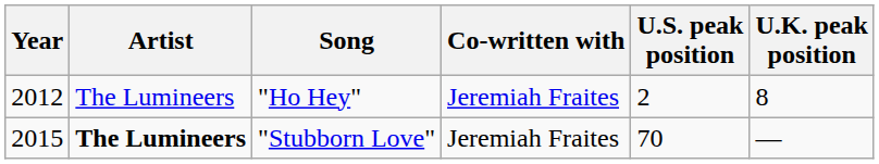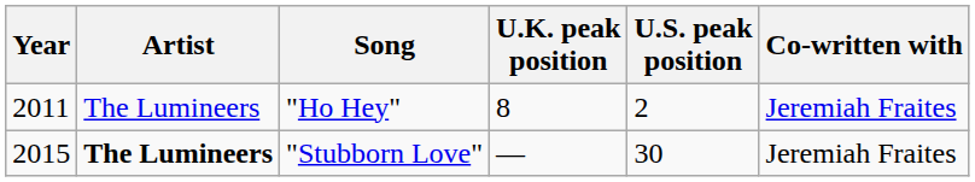columns swapped: Co-written with <-> U.K. peak position
"Ho Hey" | Year: 2012 -> 2011
"Stubborn Love" | U.S. peak position: 70 -> 30
